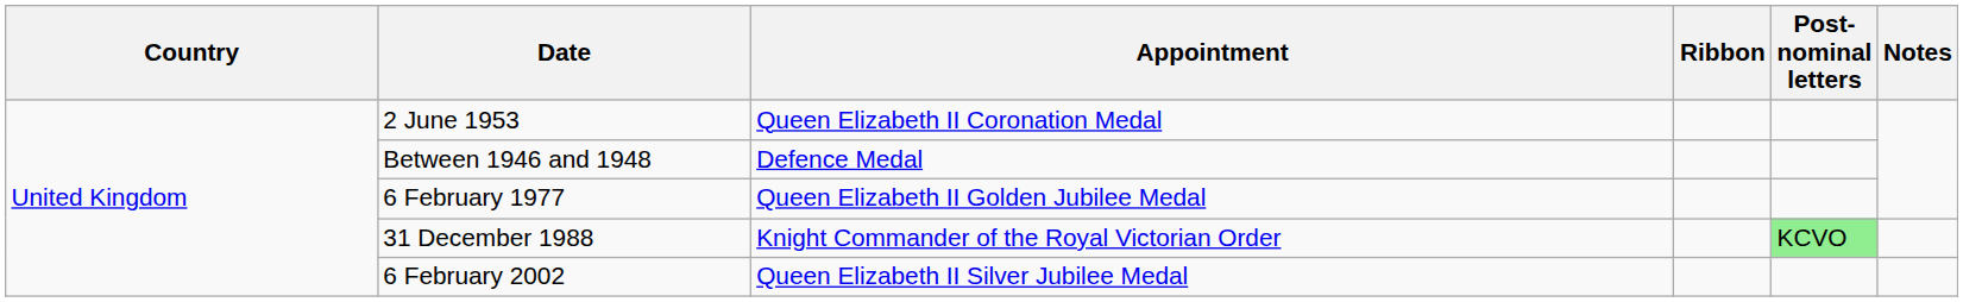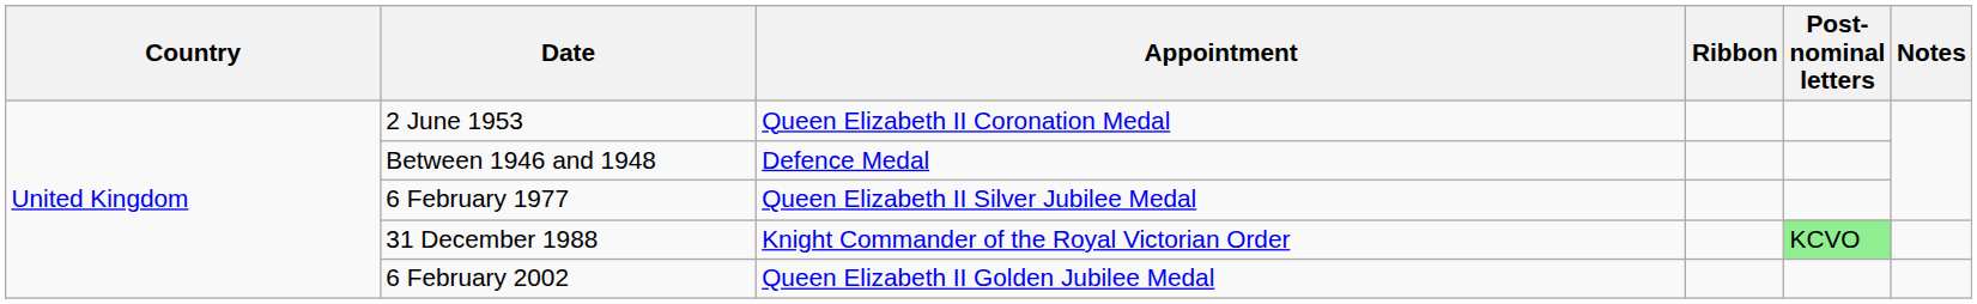6 February 1977 | Appointment: Queen Elizabeth II Golden Jubilee Medal -> Queen Elizabeth II Silver Jubilee Medal
6 February 2002 | Appointment: Queen Elizabeth II Silver Jubilee Medal -> Queen Elizabeth II Golden Jubilee Medal
